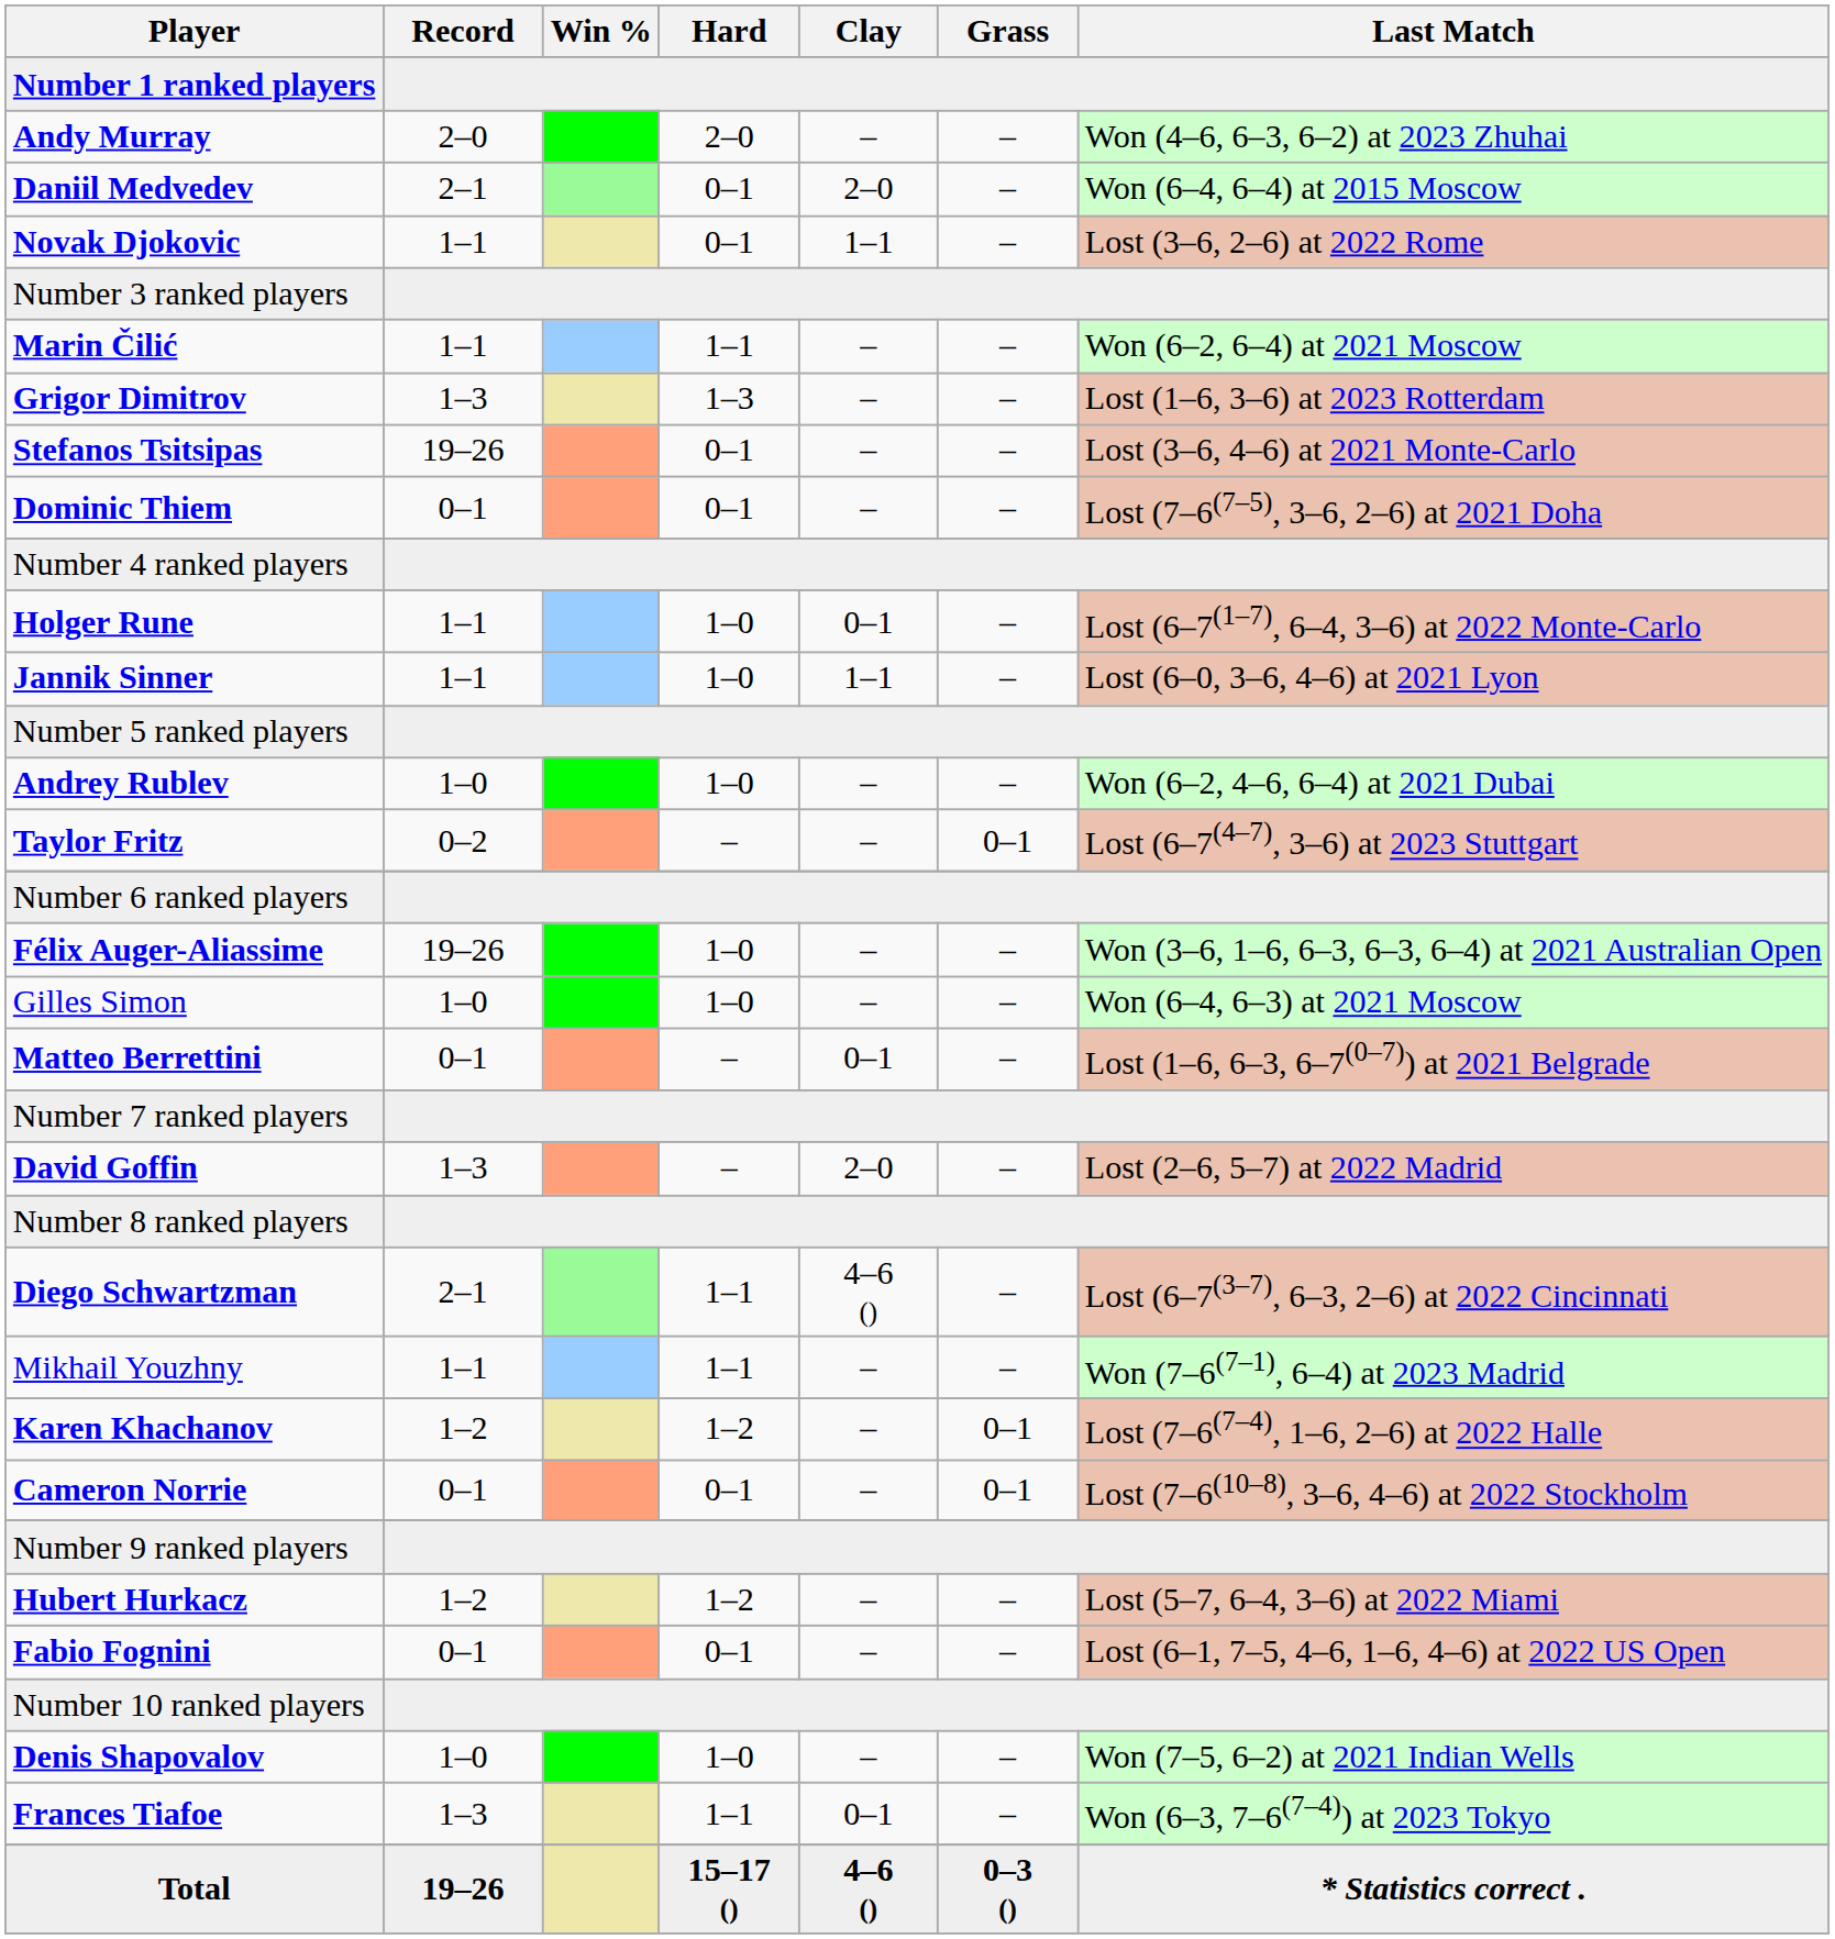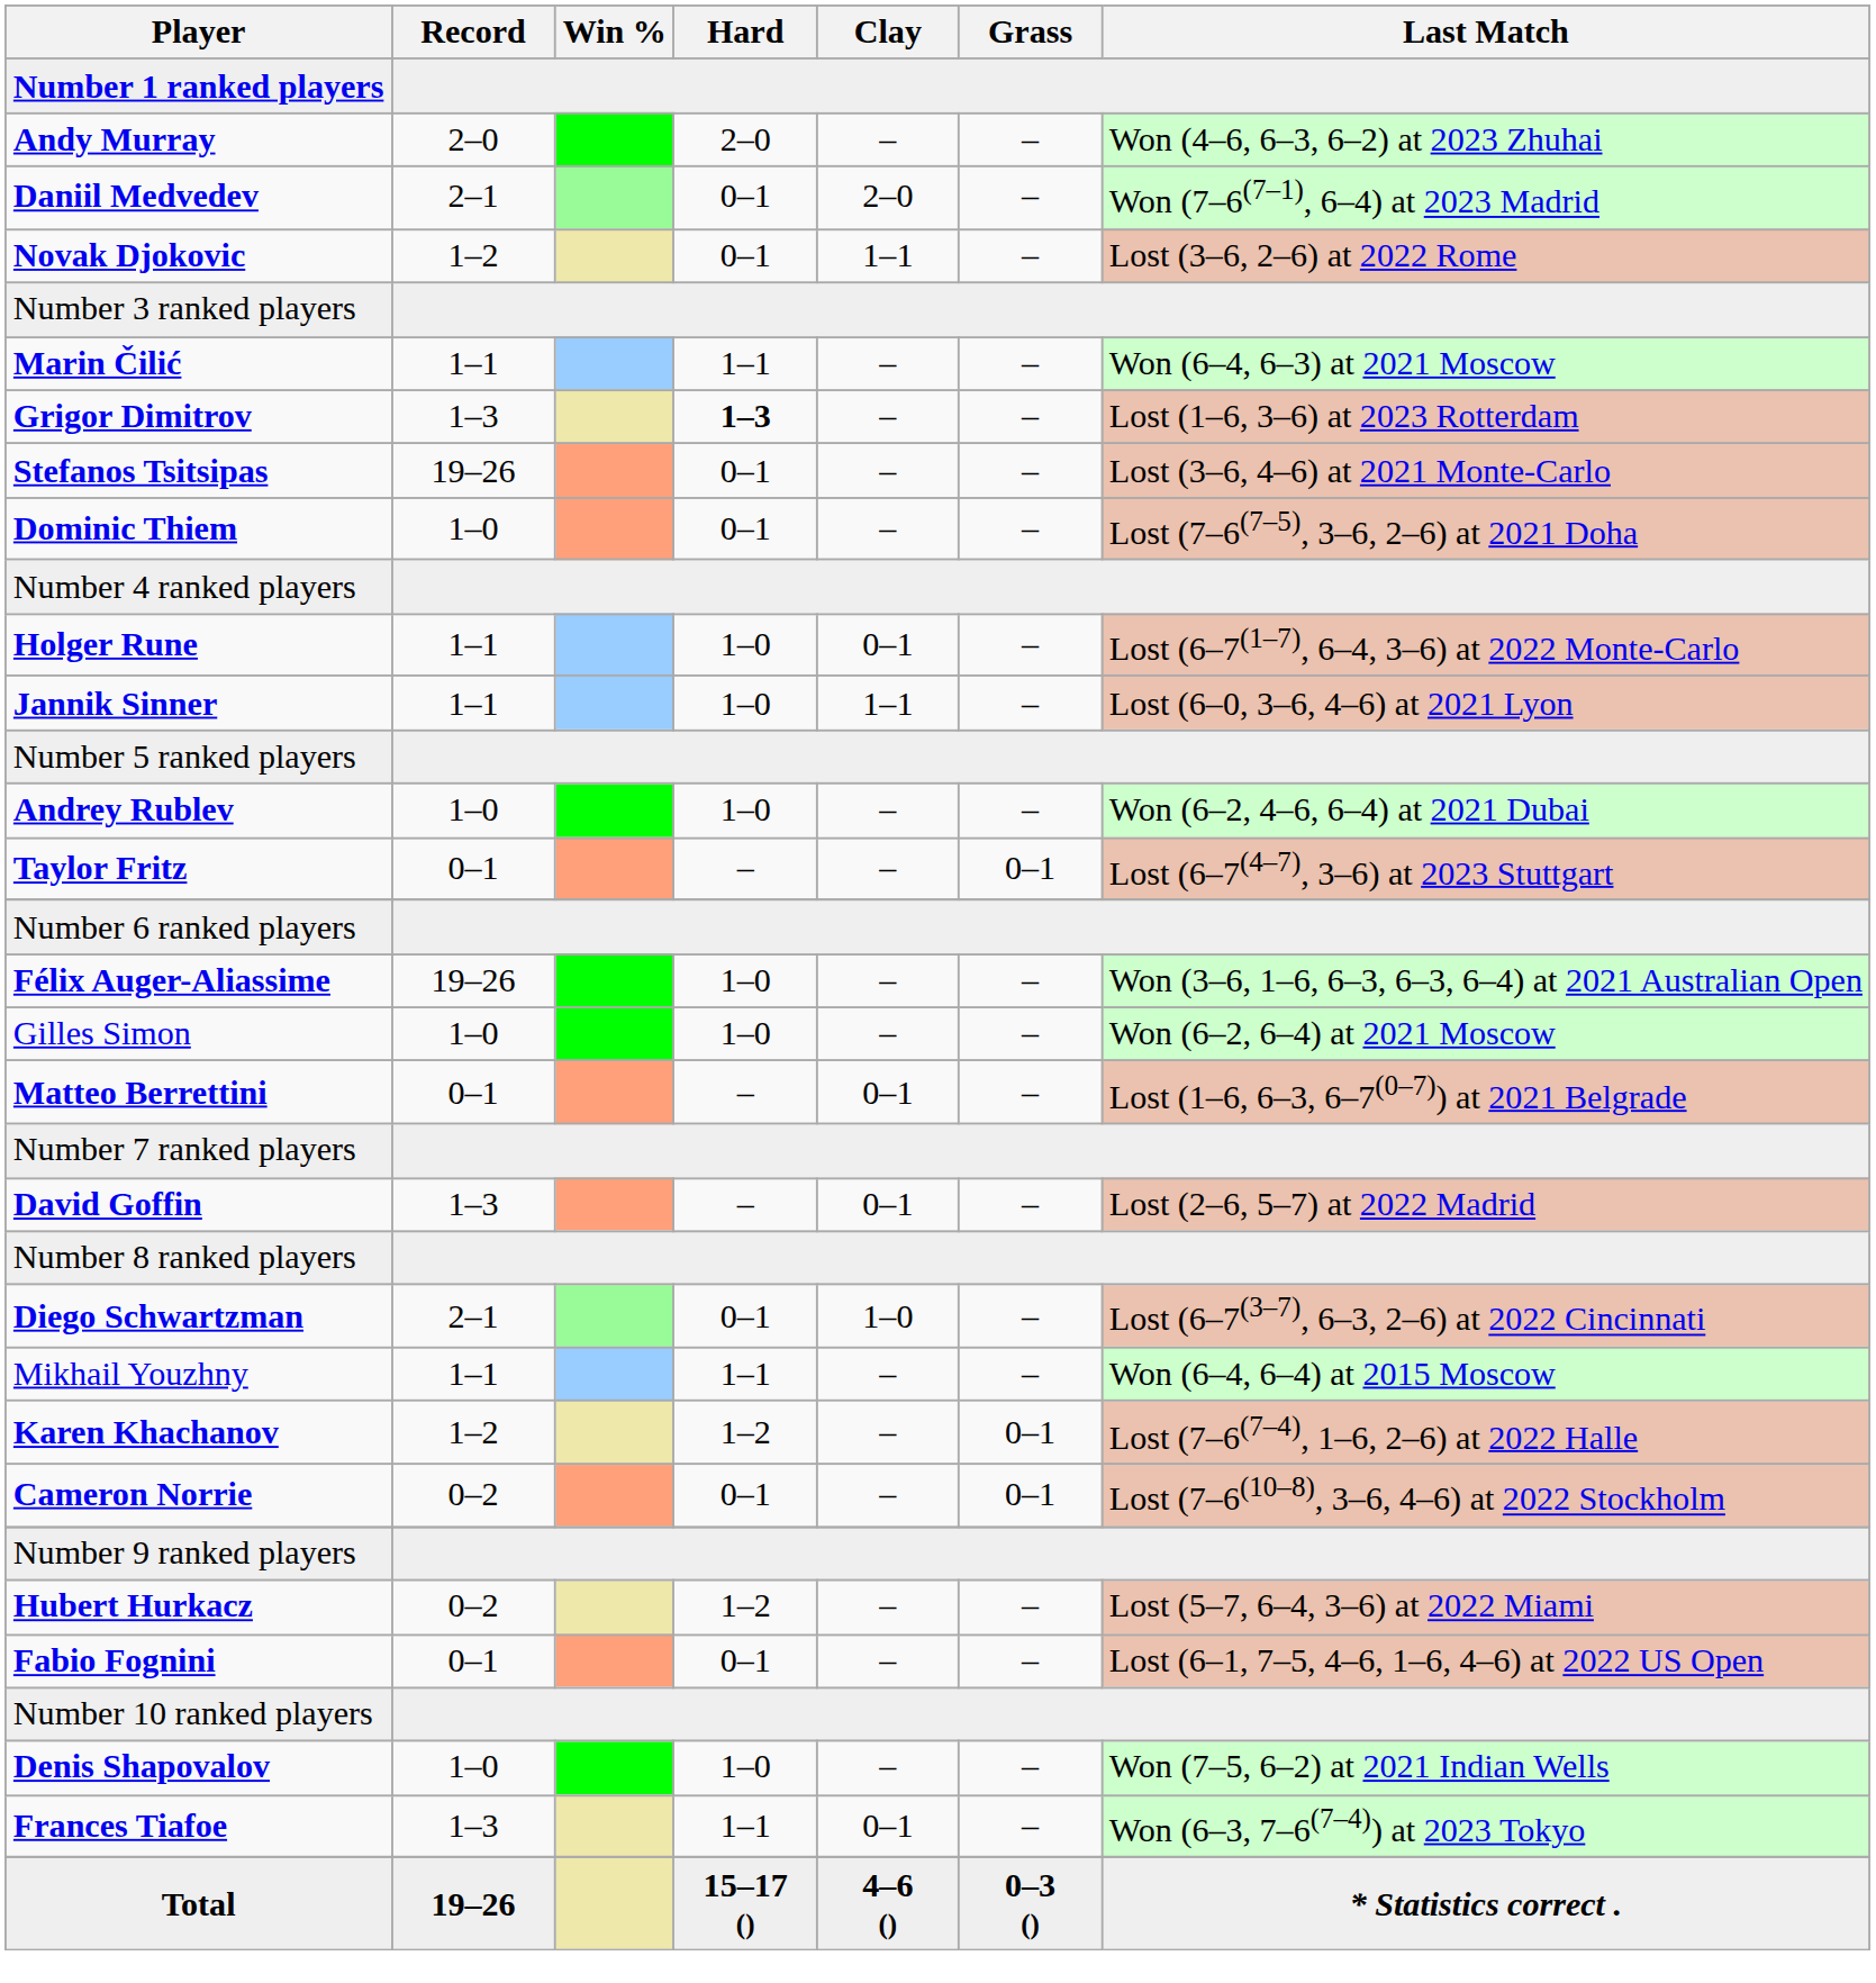Daniil Medvedev | Last Match: Won (6–4, 6–4) at 2015 Moscow -> Won (7–6(7–1), 6–4) at 2023 Madrid
Novak Djokovic | Record: 1–1 -> 1–2
Marin Čilić | Last Match: Won (6–2, 6–4) at 2021 Moscow -> Won (6–4, 6–3) at 2021 Moscow
Grigor Dimitrov | Hard: normal -> bold
Dominic Thiem | Record: 0–1 -> 1–0
Taylor Fritz | Record: 0–2 -> 0–1
Gilles Simon | Last Match: Won (6–4, 6–3) at 2021 Moscow -> Won (6–2, 6–4) at 2021 Moscow
David Goffin | Clay: 2–0 -> 0–1
Diego Schwartzman | Hard: 1–1 -> 0–1
Diego Schwartzman | Clay: 4–6 () -> 1–0
Mikhail Youzhny | Last Match: Won (7–6(7–1), 6–4) at 2023 Madrid -> Won (6–4, 6–4) at 2015 Moscow
Cameron Norrie | Record: 0–1 -> 0–2
Hubert Hurkacz | Record: 1–2 -> 0–2
